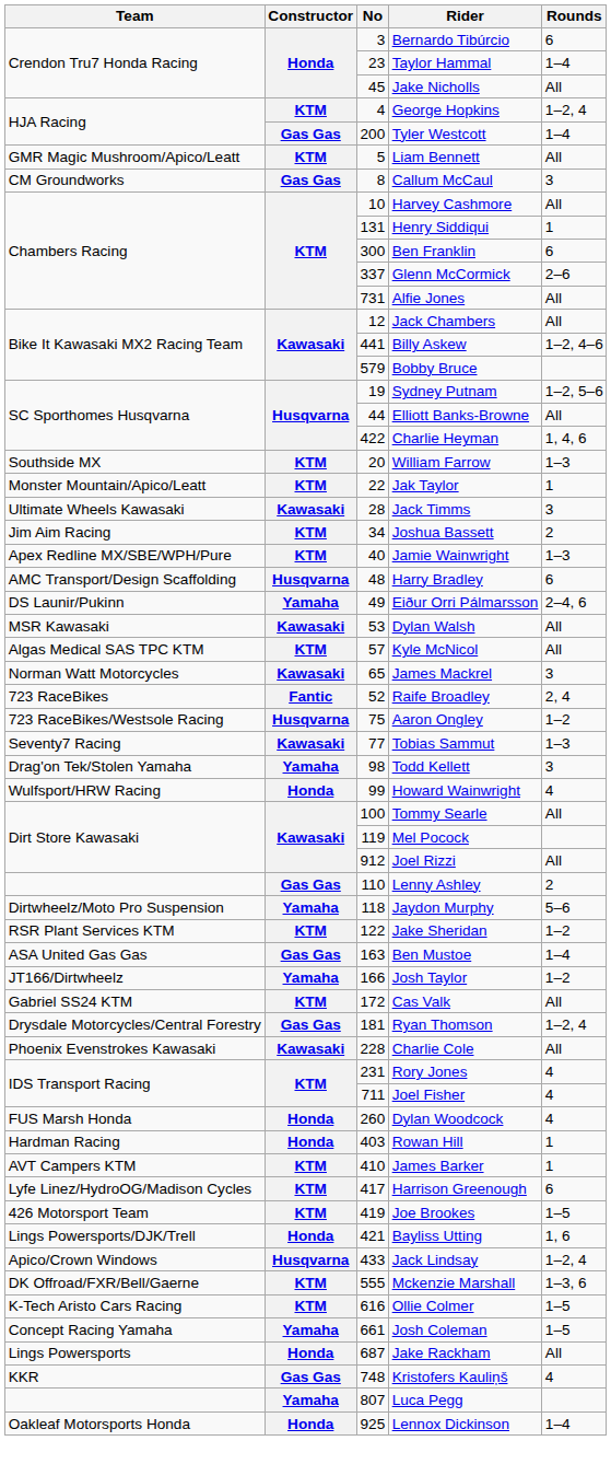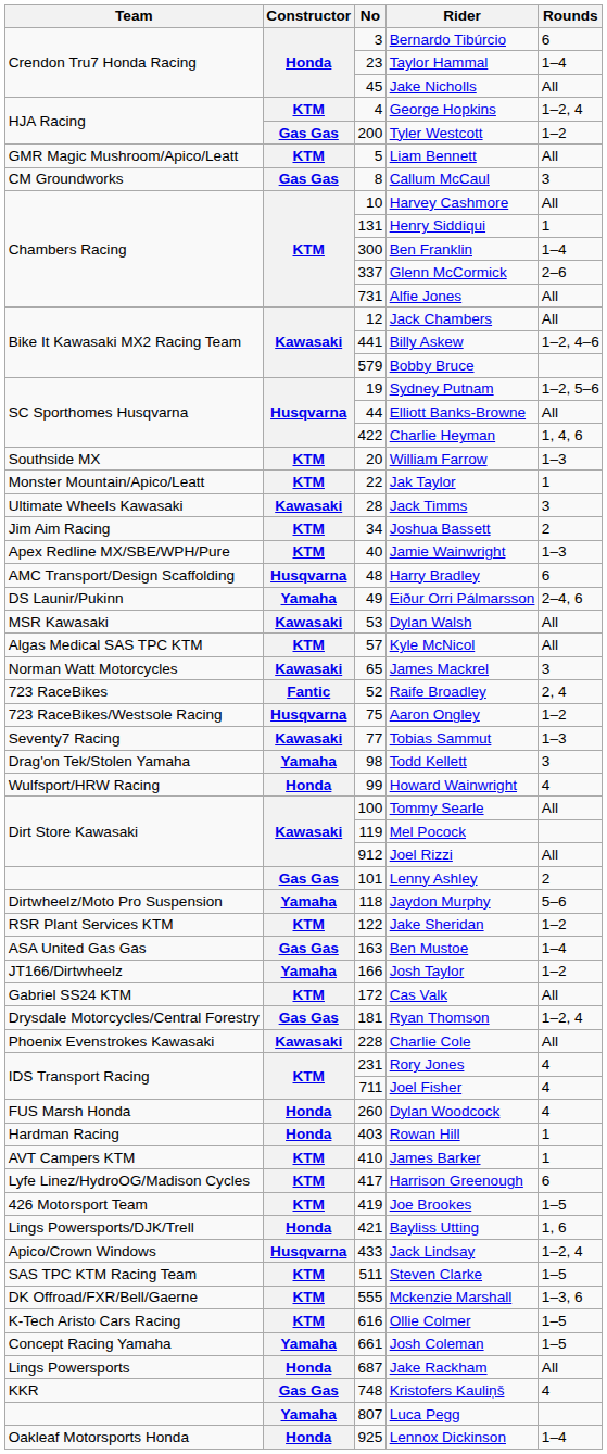Tyler Westcott | Rounds: 1–4 -> 1–2
Ben Franklin | Rounds: 6 -> 1–4
Lenny Ashley | No: 110 -> 101
+ row: SAS TPC KTM Racing Team | KTM | 511 | Steven Clarke | 1–5
